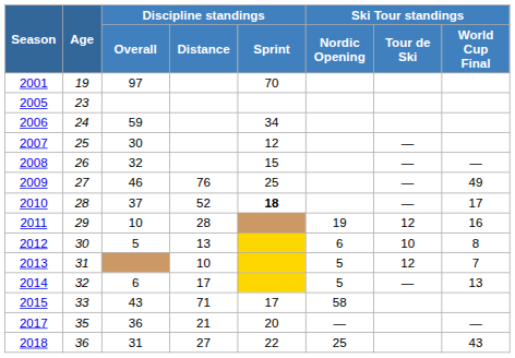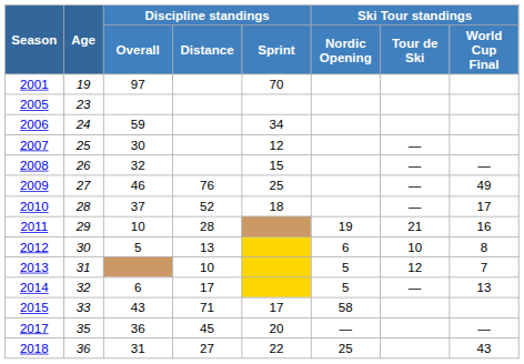2010 | Discipline standings / Sprint: bold -> normal
2011 | Ski Tour standings / Tour de Ski: 12 -> 21
2017 | Discipline standings / Distance: 21 -> 45
